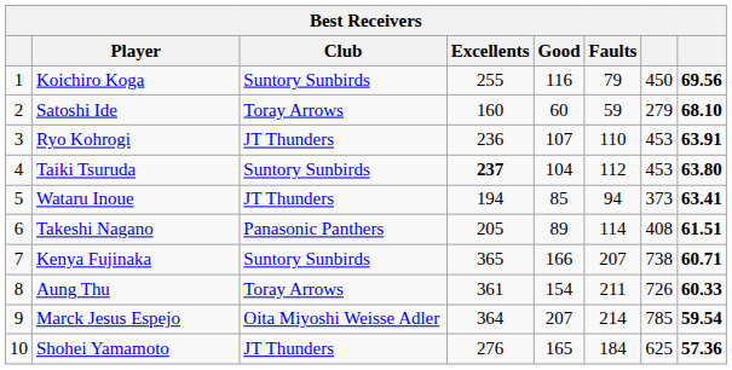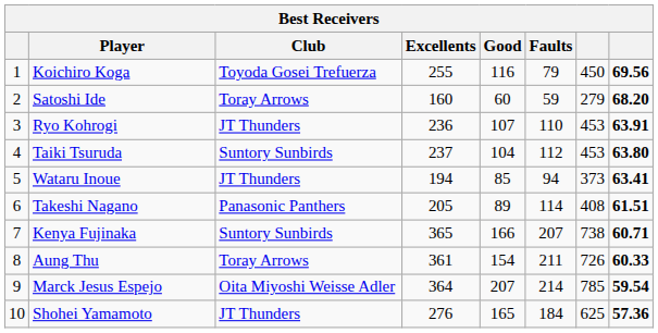Koichiro Koga | Club: Suntory Sunbirds -> Toyoda Gosei Trefuerza
Satoshi Ide | column 8: 68.10 -> 68.20
Taiki Tsuruda | Excellents: bold -> normal
